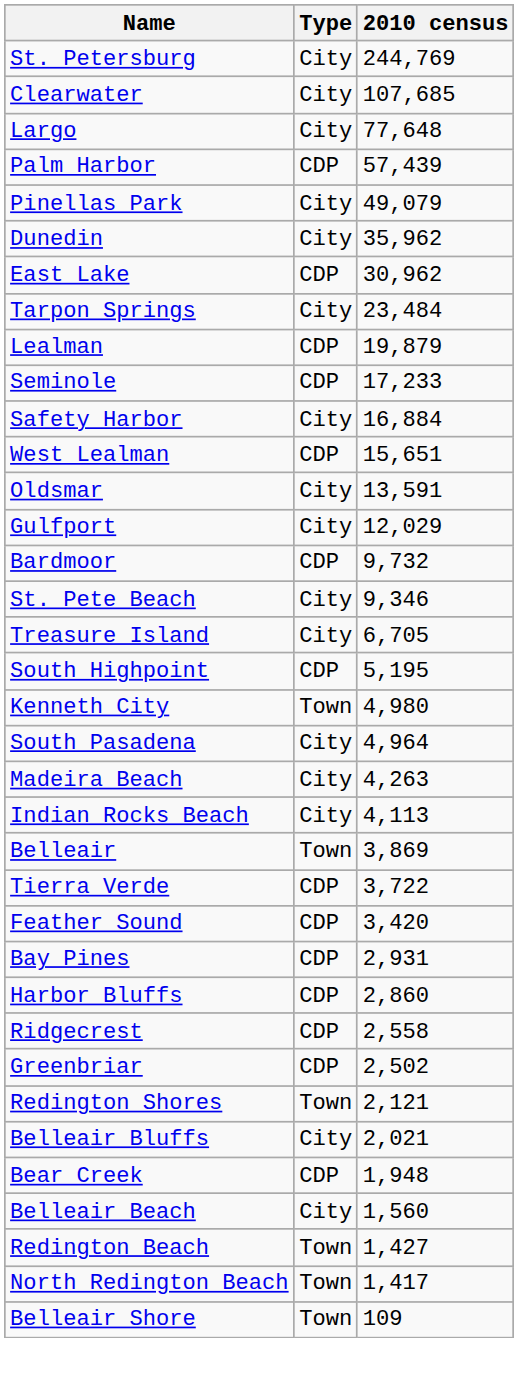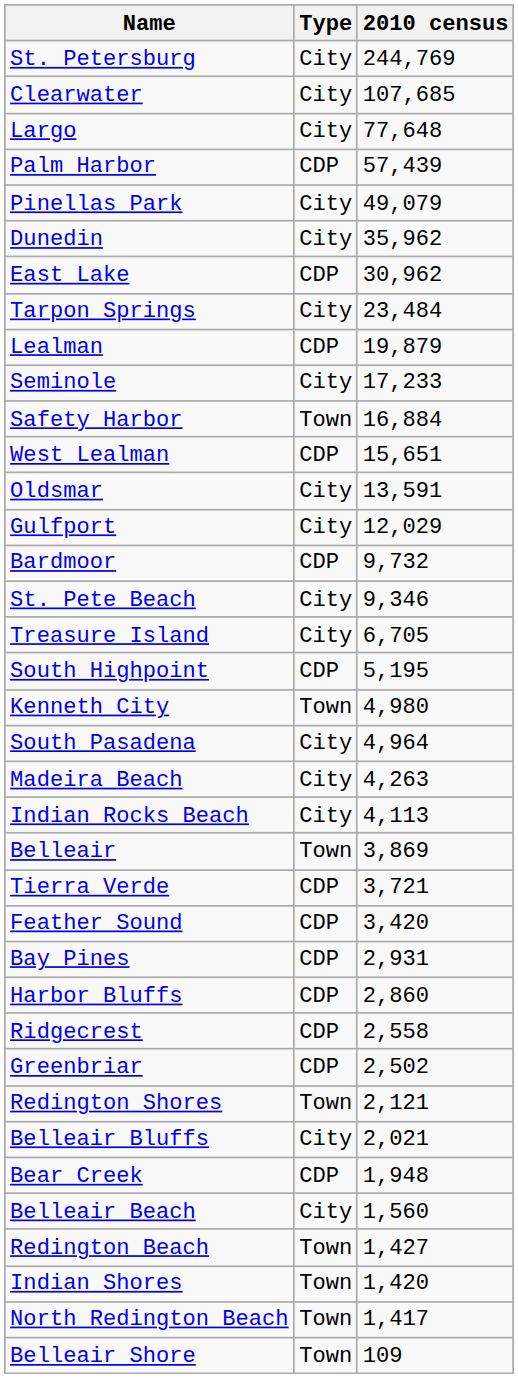Seminole | Type: CDP -> City
Safety Harbor | Type: City -> Town
Tierra Verde | 2010 census: 3,722 -> 3,721
+ row: Indian Shores | Town | 1,420
